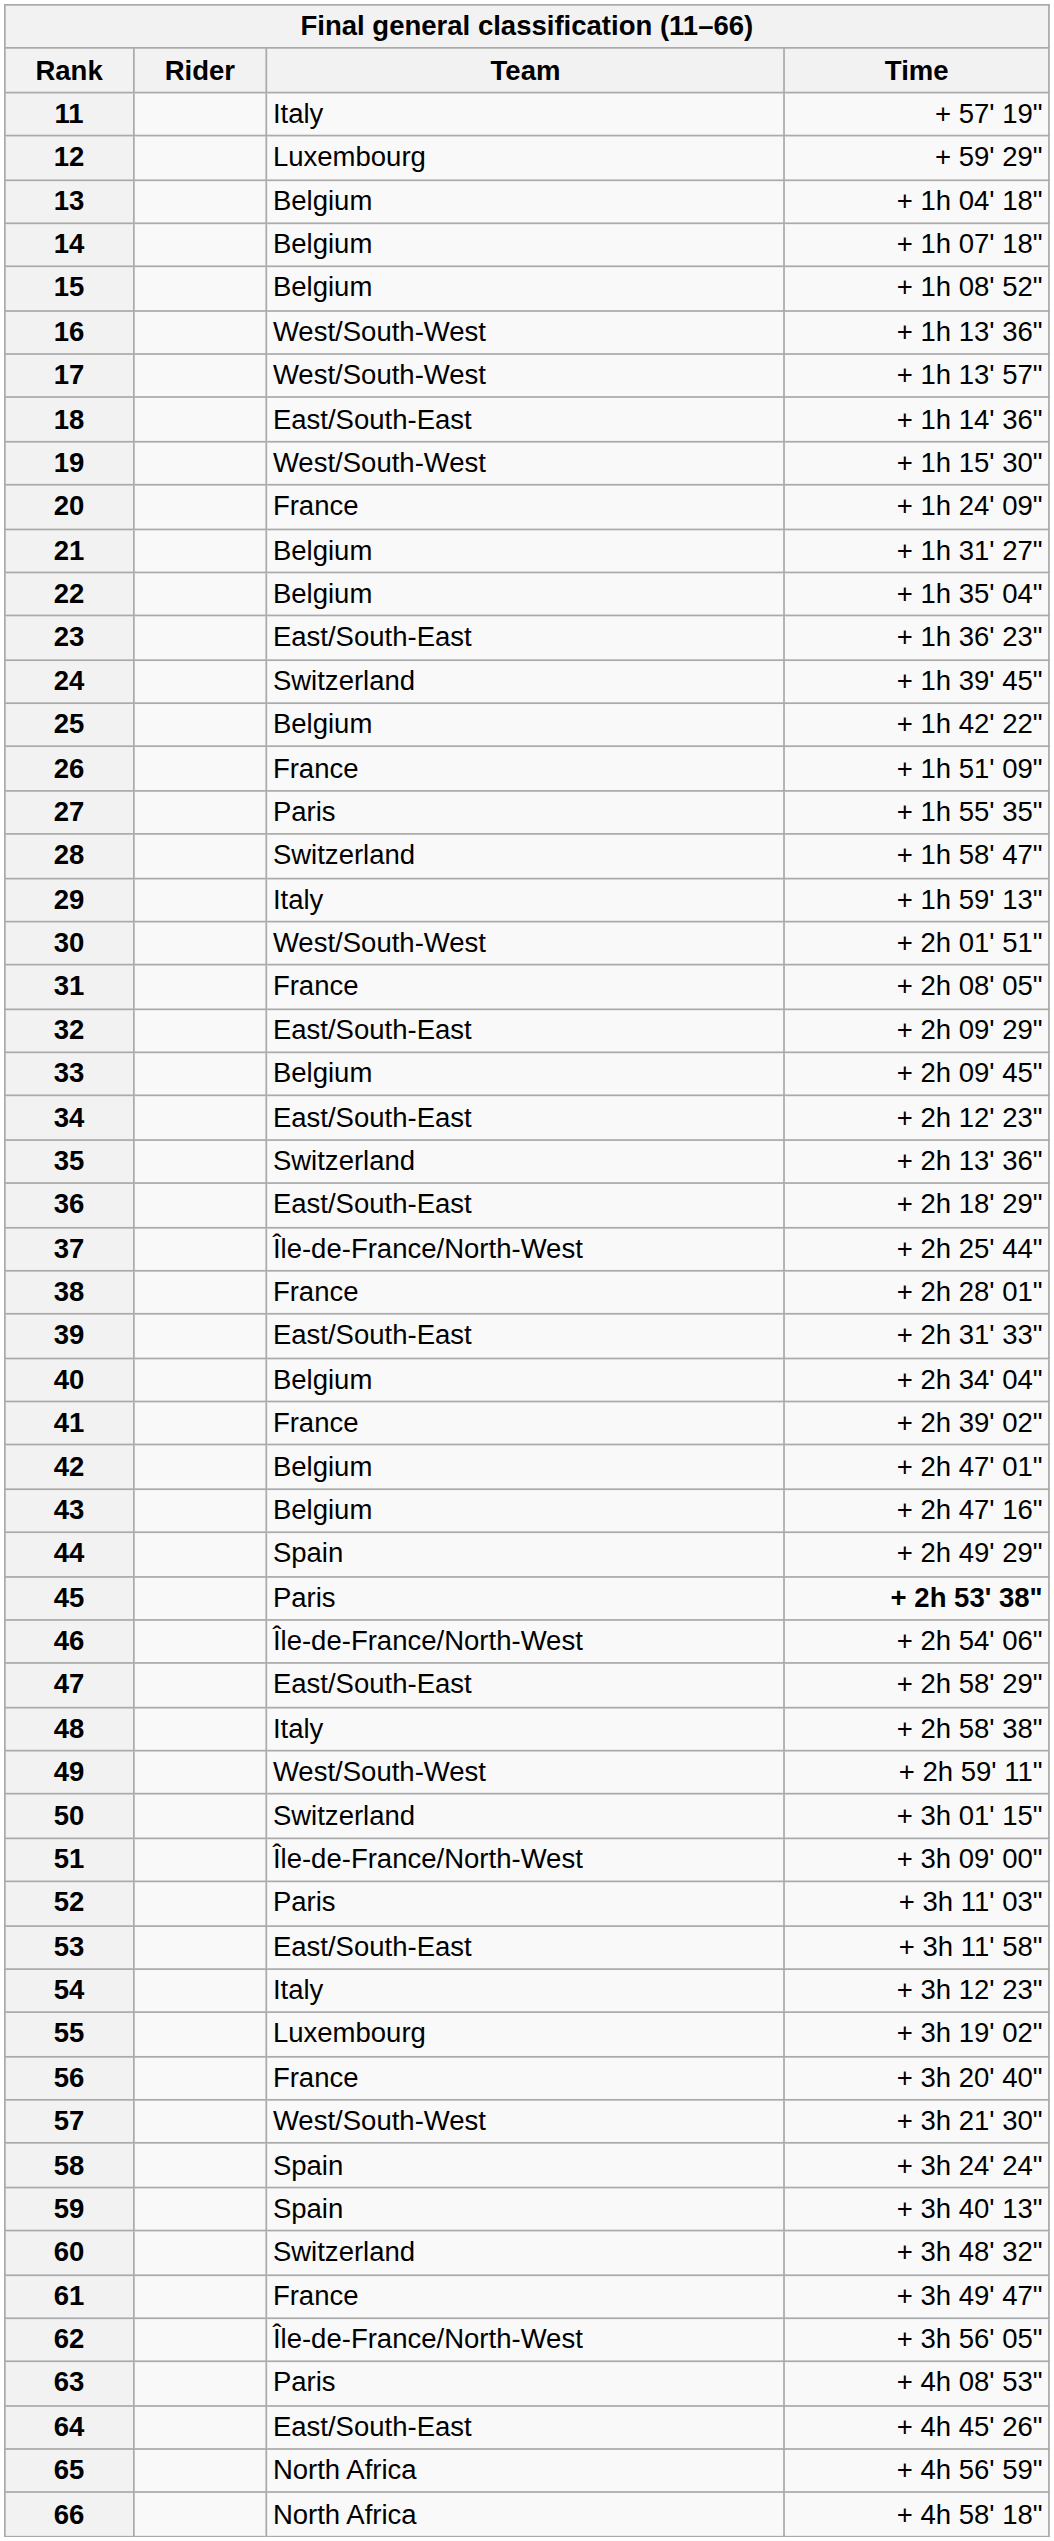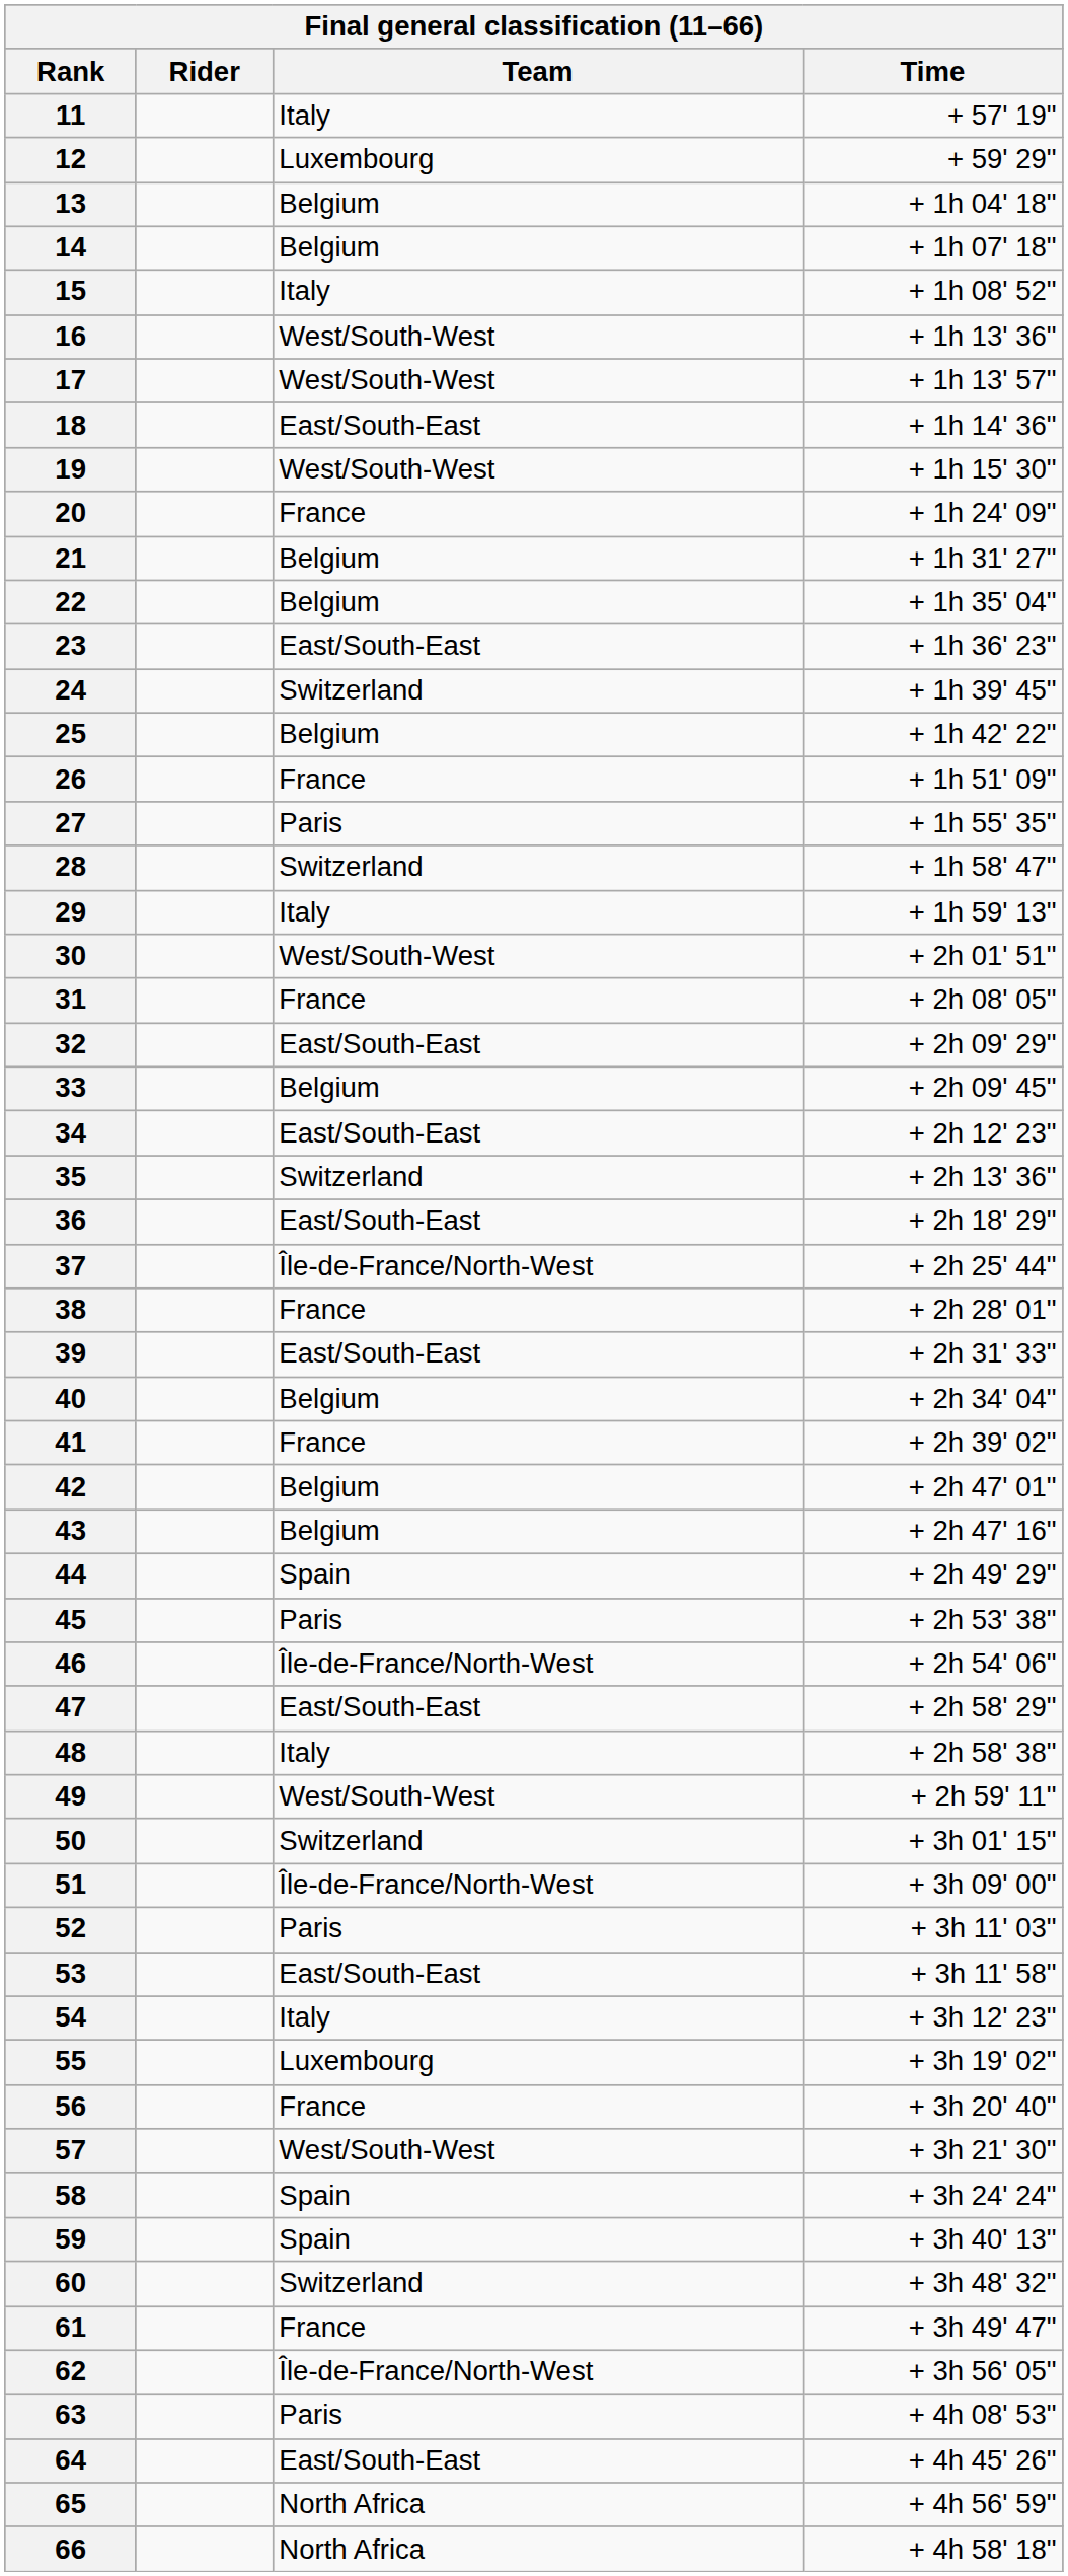15 | Team: Belgium -> Italy
45 | Time: bold -> normal
